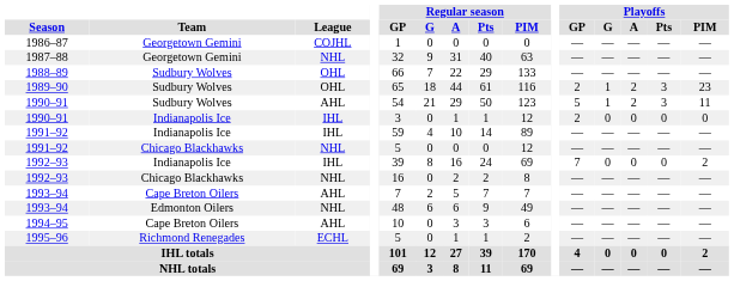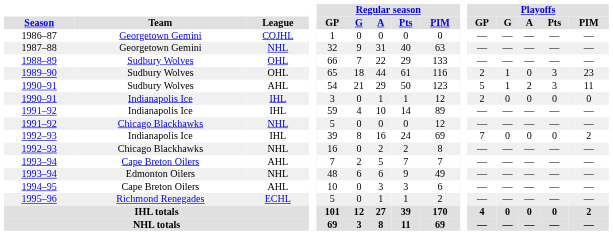1989–90 | Playoffs / A: 2 -> 0
